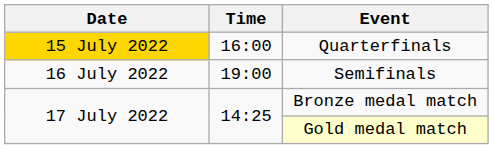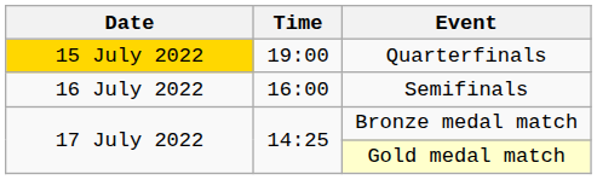Quarterfinals | Time: 16:00 -> 19:00
Semifinals | Time: 19:00 -> 16:00
